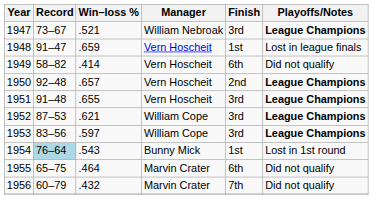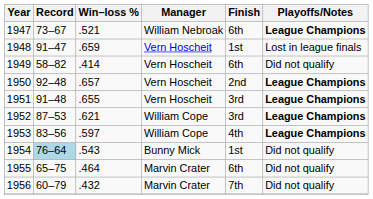1947 | Finish: 3rd -> 6th
1953 | Finish: 3rd -> 4th
1954 | Playoffs/Notes: Lost in 1st round -> Did not qualify
